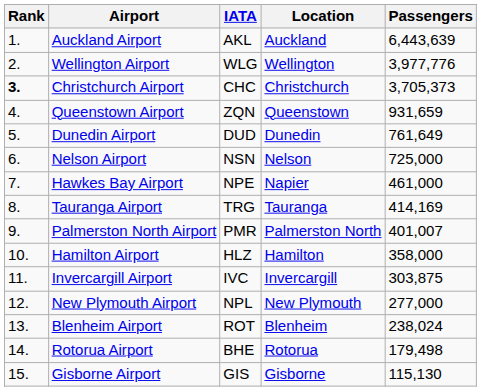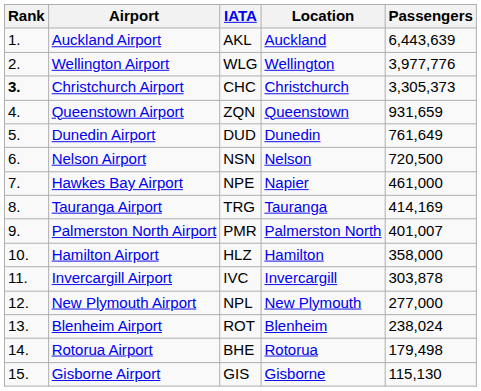Christchurch Airport | Passengers: 3,705,373 -> 3,305,373
Nelson Airport | Passengers: 725,000 -> 720,500
Invercargill Airport | Passengers: 303,875 -> 303,878
